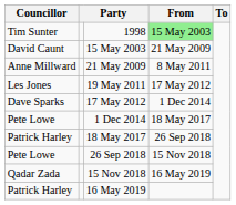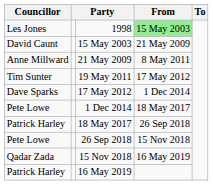1998 | Councillor: Tim Sunter -> Les Jones
19 May 2011 | Councillor: Les Jones -> Tim Sunter
